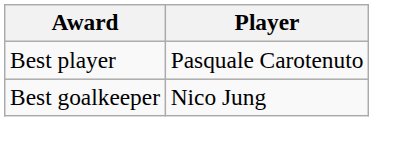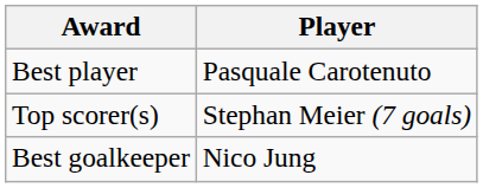+ row: Top scorer(s) | Stephan Meier (7 goals)
